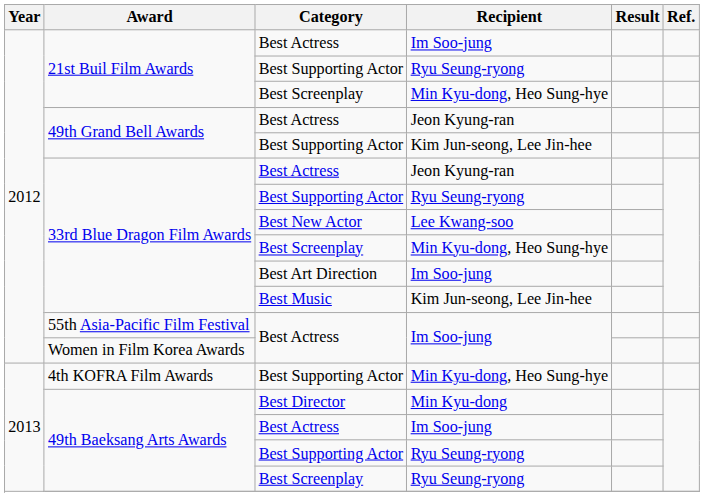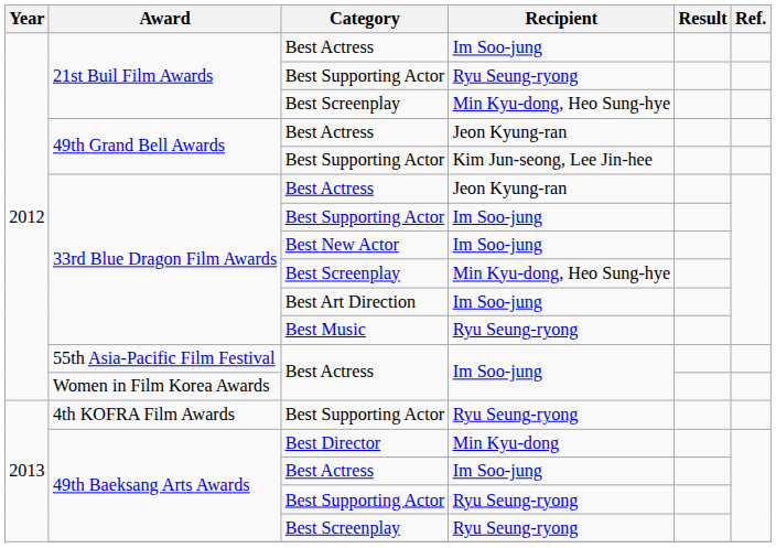33rd Blue Dragon Film Awards / Best Supporting Actor | Recipient: Ryu Seung-ryong -> Im Soo-jung
33rd Blue Dragon Film Awards / Best New Actor | Recipient: Lee Kwang-soo -> Im Soo-jung
33rd Blue Dragon Film Awards / Best Music | Recipient: Kim Jun-seong, Lee Jin-hee -> Ryu Seung-ryong
4th KOFRA Film Awards | Recipient: Min Kyu-dong, Heo Sung-hye -> Ryu Seung-ryong
